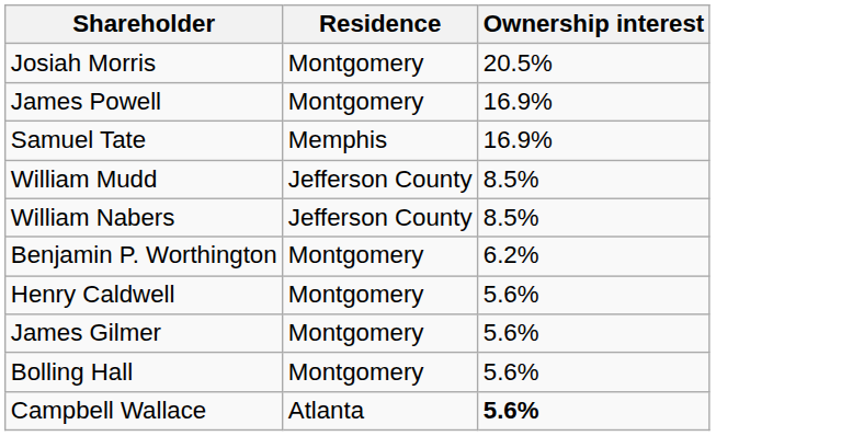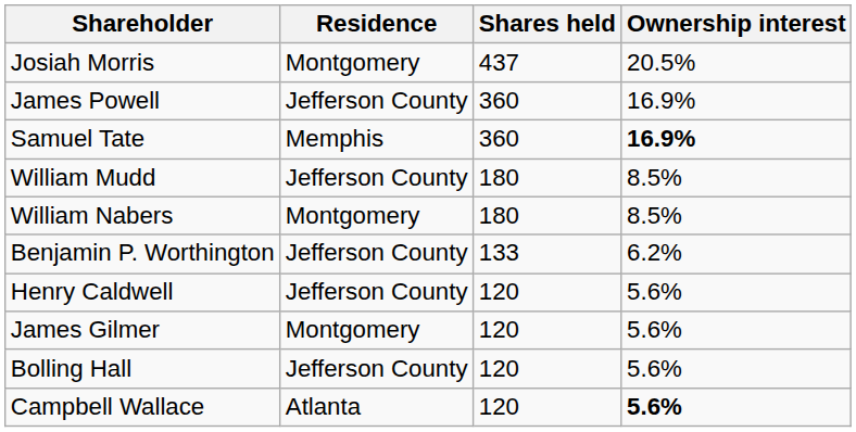+ column: Shares held | 437 | 360 | 360 | 180 | 180 | 133 | 120 | 120 | 120 | 120
James Powell | Residence: Montgomery -> Jefferson County
Samuel Tate | Ownership interest: normal -> bold
William Nabers | Residence: Jefferson County -> Montgomery
Benjamin P. Worthington | Residence: Montgomery -> Jefferson County
Henry Caldwell | Residence: Montgomery -> Jefferson County
Bolling Hall | Residence: Montgomery -> Jefferson County
